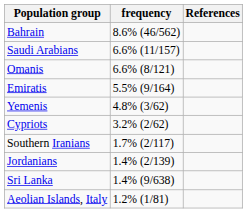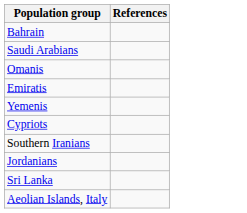- column: frequency | 8.6% (46/562) | 6.6% (11/157) | 6.6% (8/121) | 5.5% (9/164) | 4.8% (3/62) | 3.2% (2/62) | 1.7% (2/117) | 1.4% (2/139) | 1.4% (9/638) | 1.2% (1/81)
